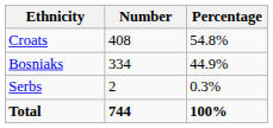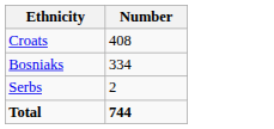- column: Percentage | 54.8% | 44.9% | 0.3% | 100%
